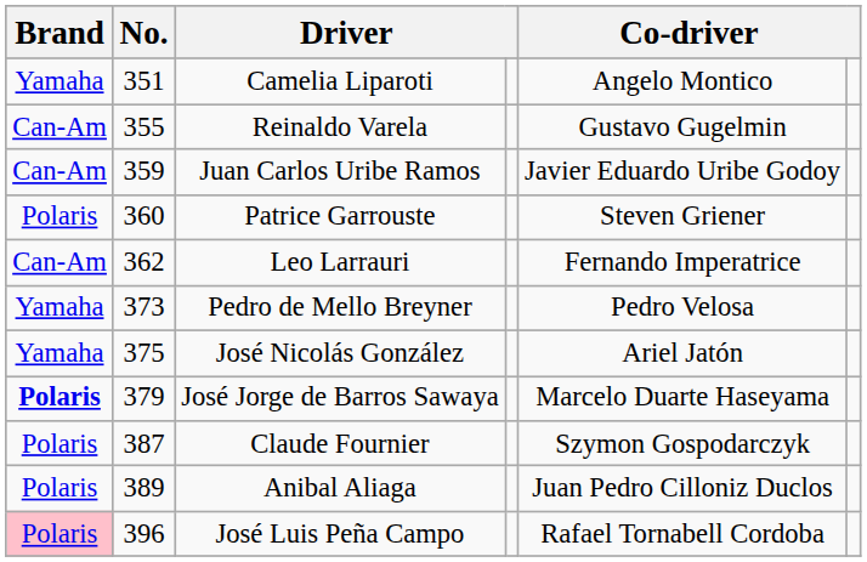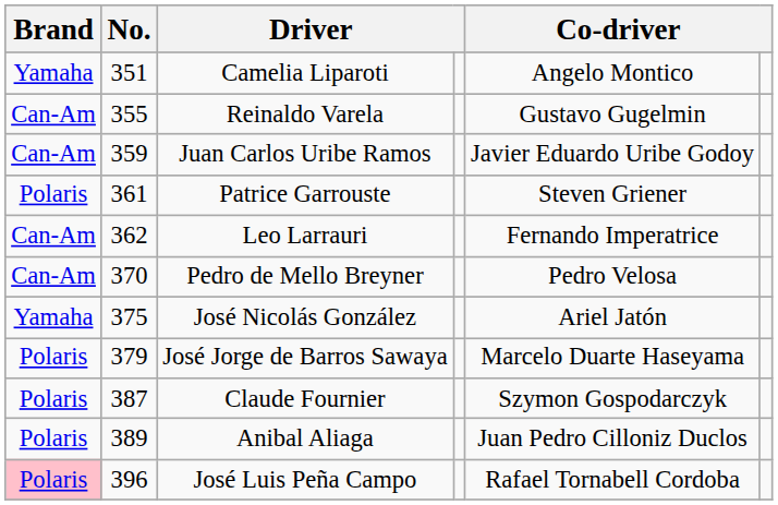Patrice Garrouste | No.: 360 -> 361
Pedro de Mello Breyner | Brand: Yamaha -> Can-Am
Pedro de Mello Breyner | No.: 373 -> 370
José Jorge de Barros Sawaya | Brand: bold -> normal
